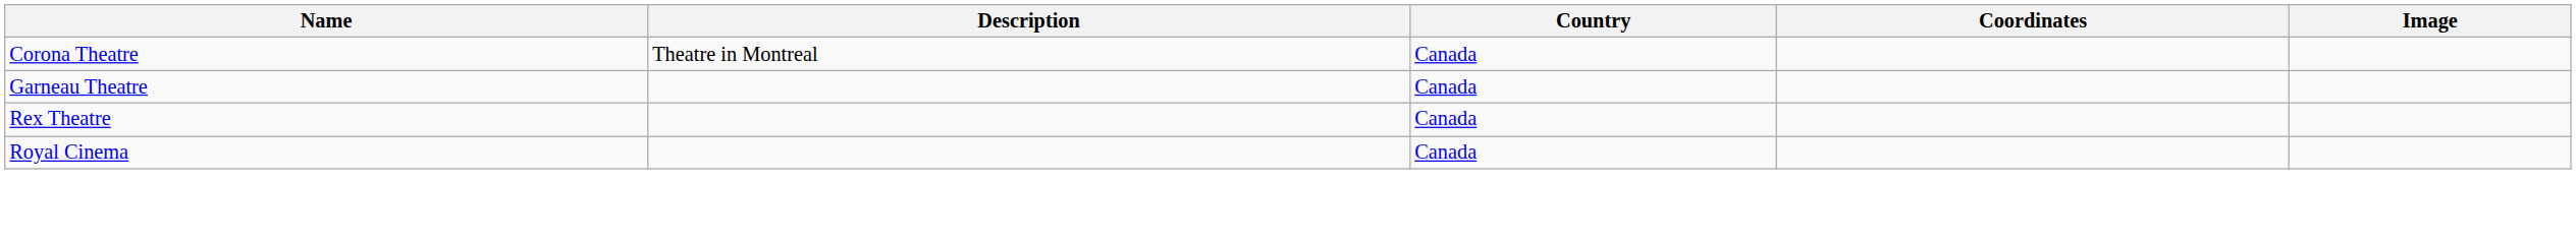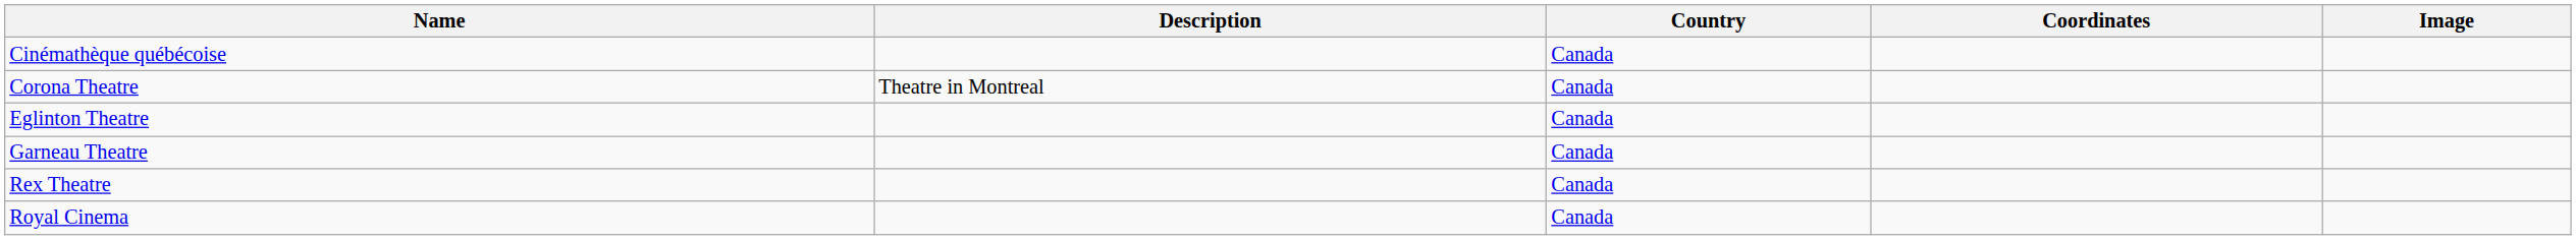+ row: Cinémathèque québécoise | Canada
+ row: Eglinton Theatre | Canada
